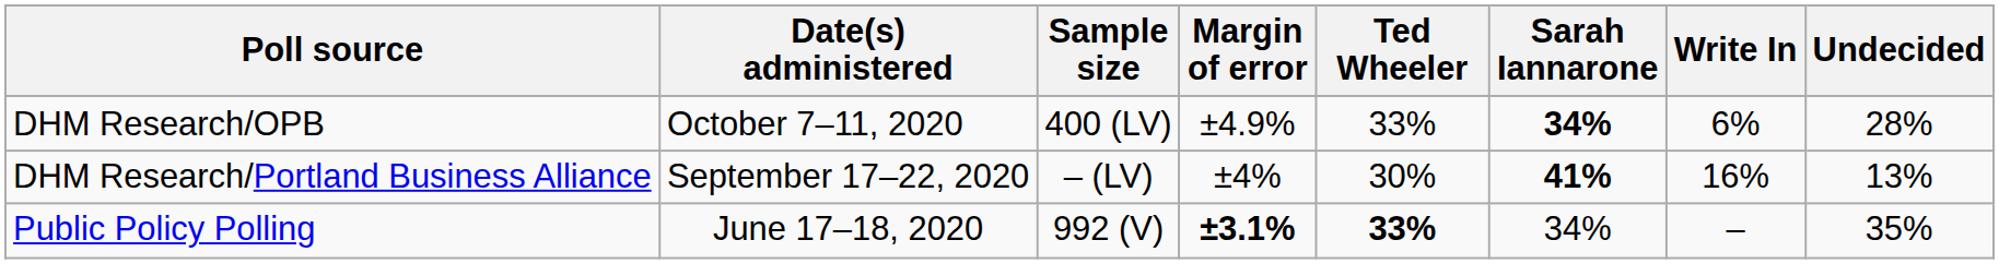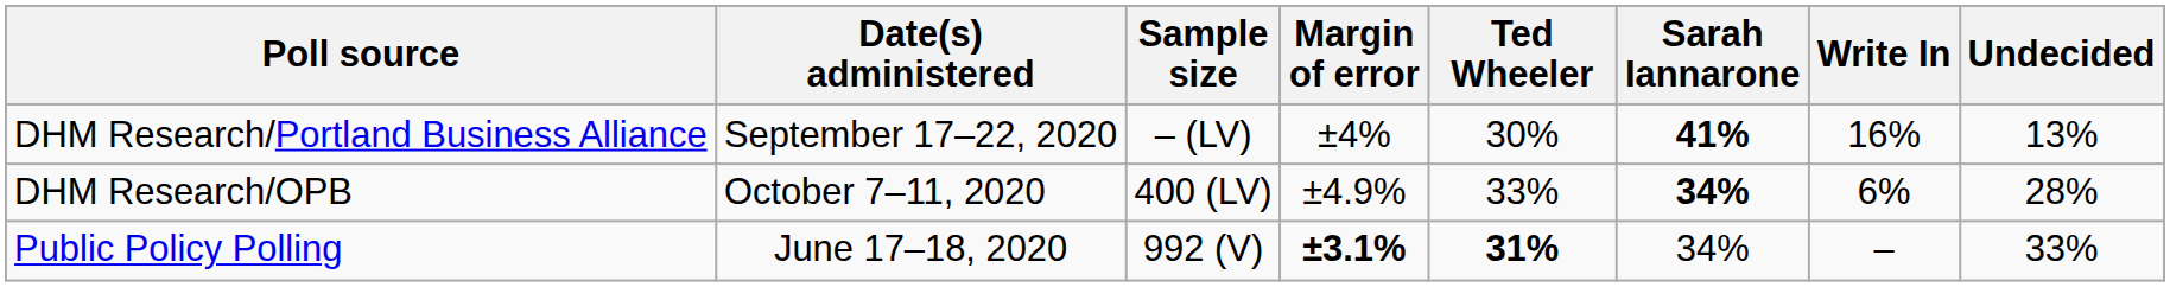rows swapped: DHM Research/OPB <-> DHM Research/Portland Business Alliance
Public Policy Polling | Ted Wheeler: 33% -> 31%
Public Policy Polling | Undecided: 35% -> 33%
